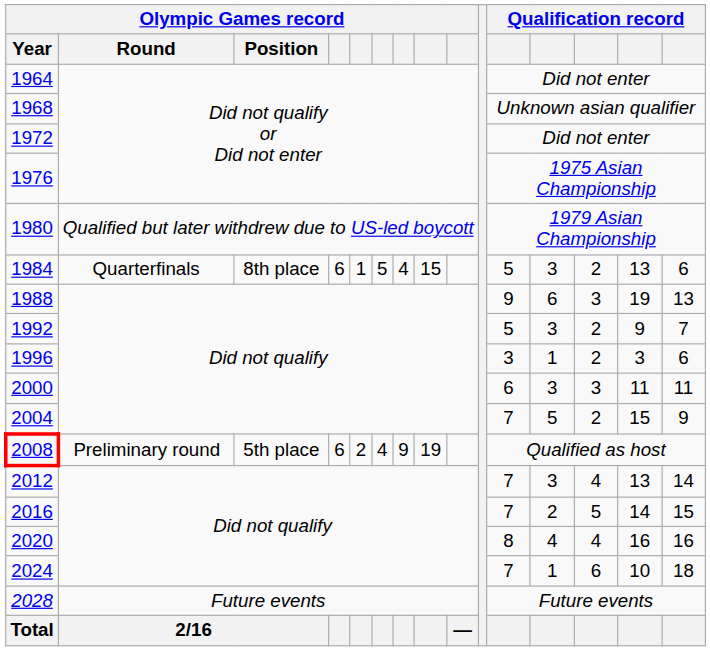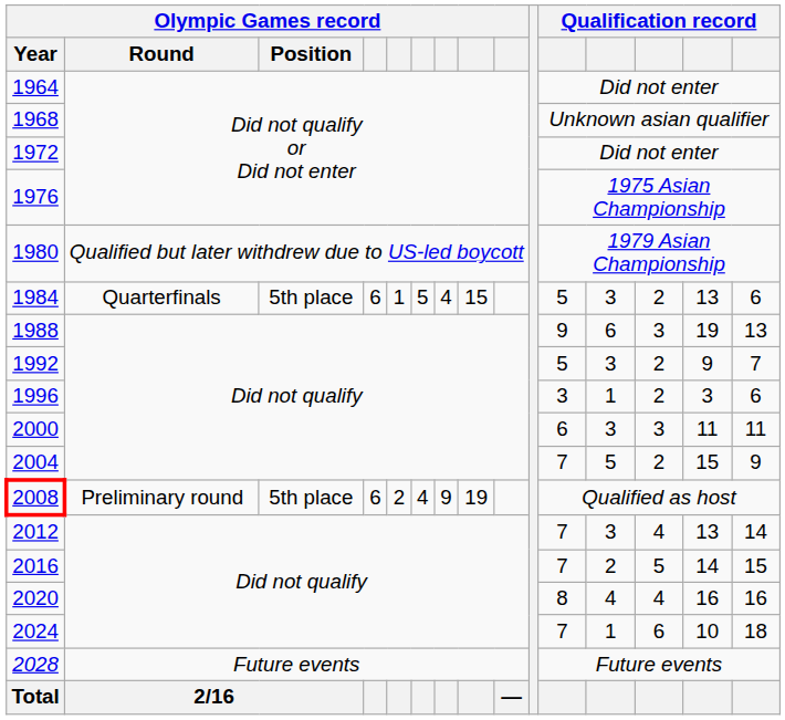1984 | Olympic Games record / Position: 8th place -> 5th place
